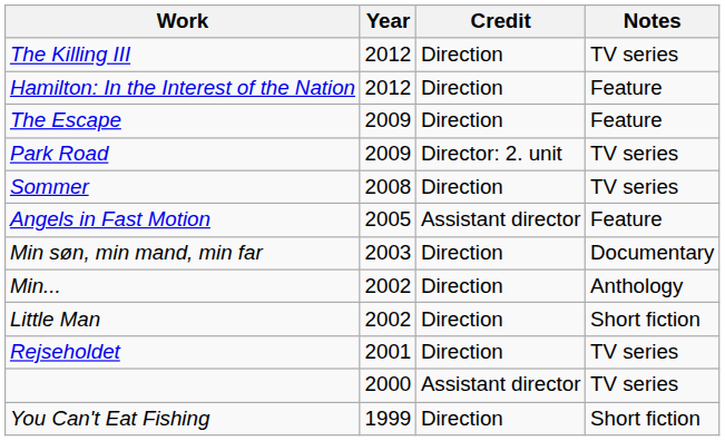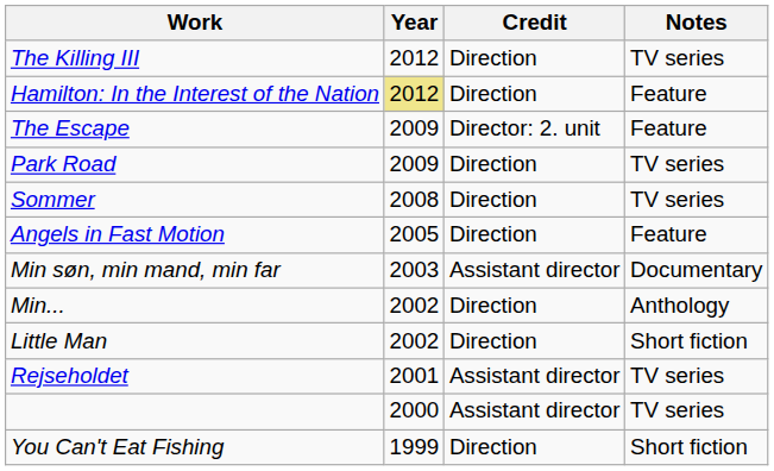Hamilton: In the Interest of the Nation | Year: no background -> khaki background
The Escape | Credit: Direction -> Director: 2. unit
Park Road | Credit: Director: 2. unit -> Direction
Angels in Fast Motion | Credit: Assistant director -> Direction
Min søn, min mand, min far | Credit: Direction -> Assistant director
Rejseholdet | Credit: Direction -> Assistant director
